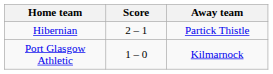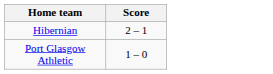- column: Away team | Partick Thistle | Kilmarnock
